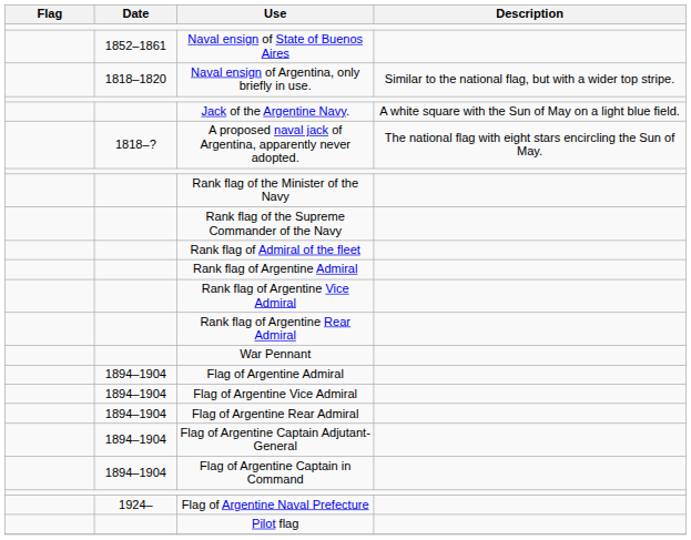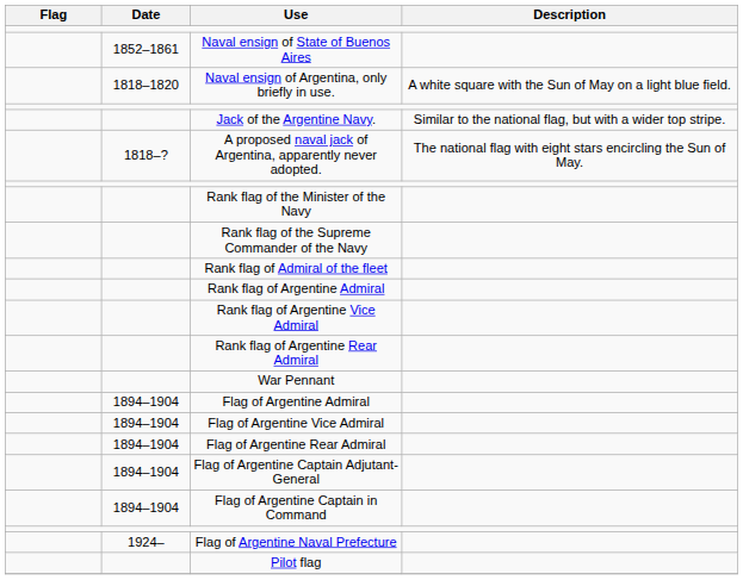Naval ensign of Argentina, only briefly in use. | Description: Similar to the national flag, but with a wider top stripe. -> A white square with the Sun of May on a light blue field.
Jack of the Argentine Navy. | Description: A white square with the Sun of May on a light blue field. -> Similar to the national flag, but with a wider top stripe.
